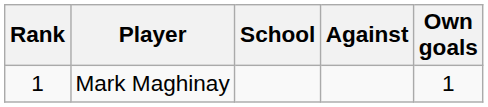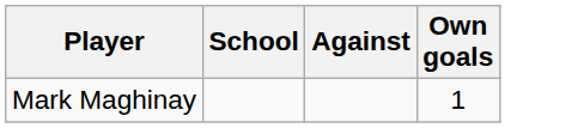- column: Rank | 1
